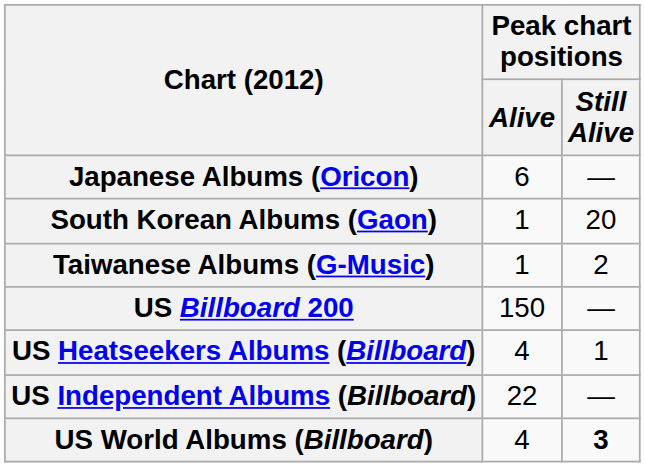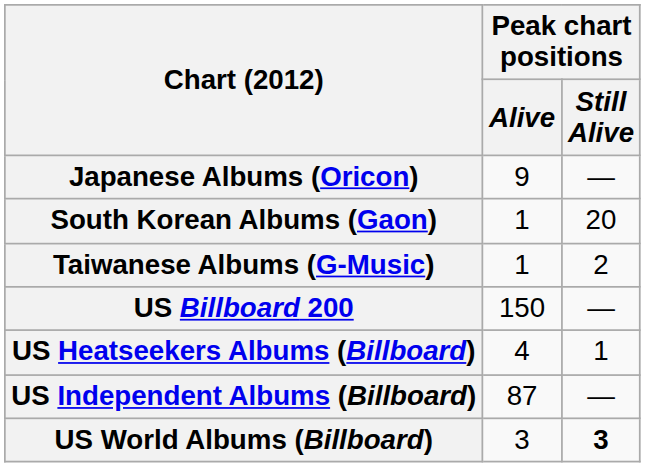Japanese Albums (Oricon) | Peak chart positions / Alive: 6 -> 9
US Independent Albums (Billboard) | Peak chart positions / Alive: 22 -> 87
US World Albums (Billboard) | Peak chart positions / Alive: 4 -> 3
